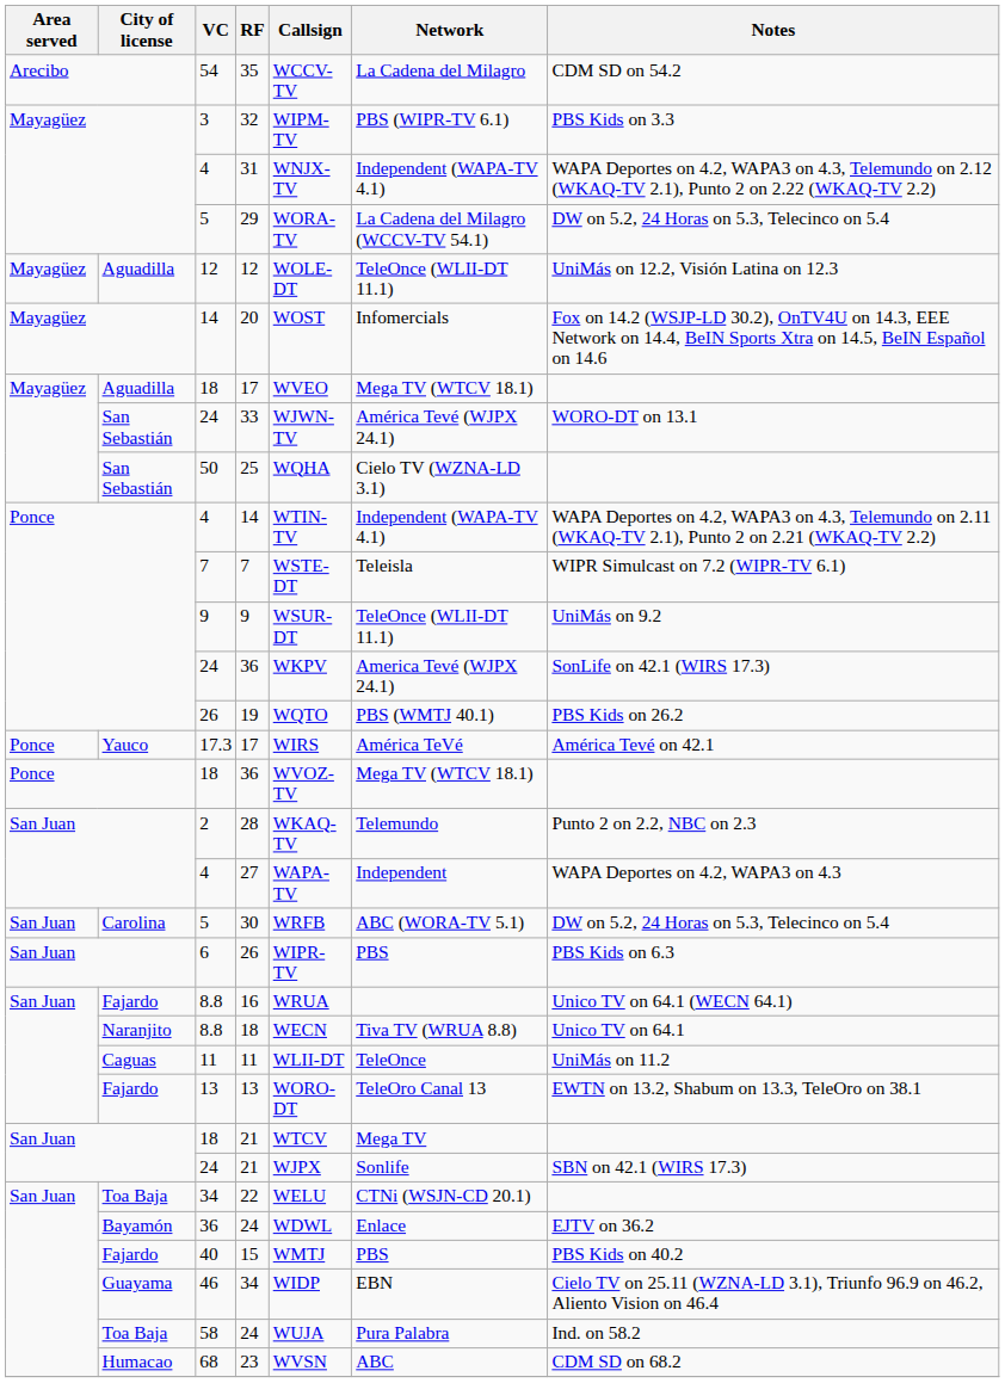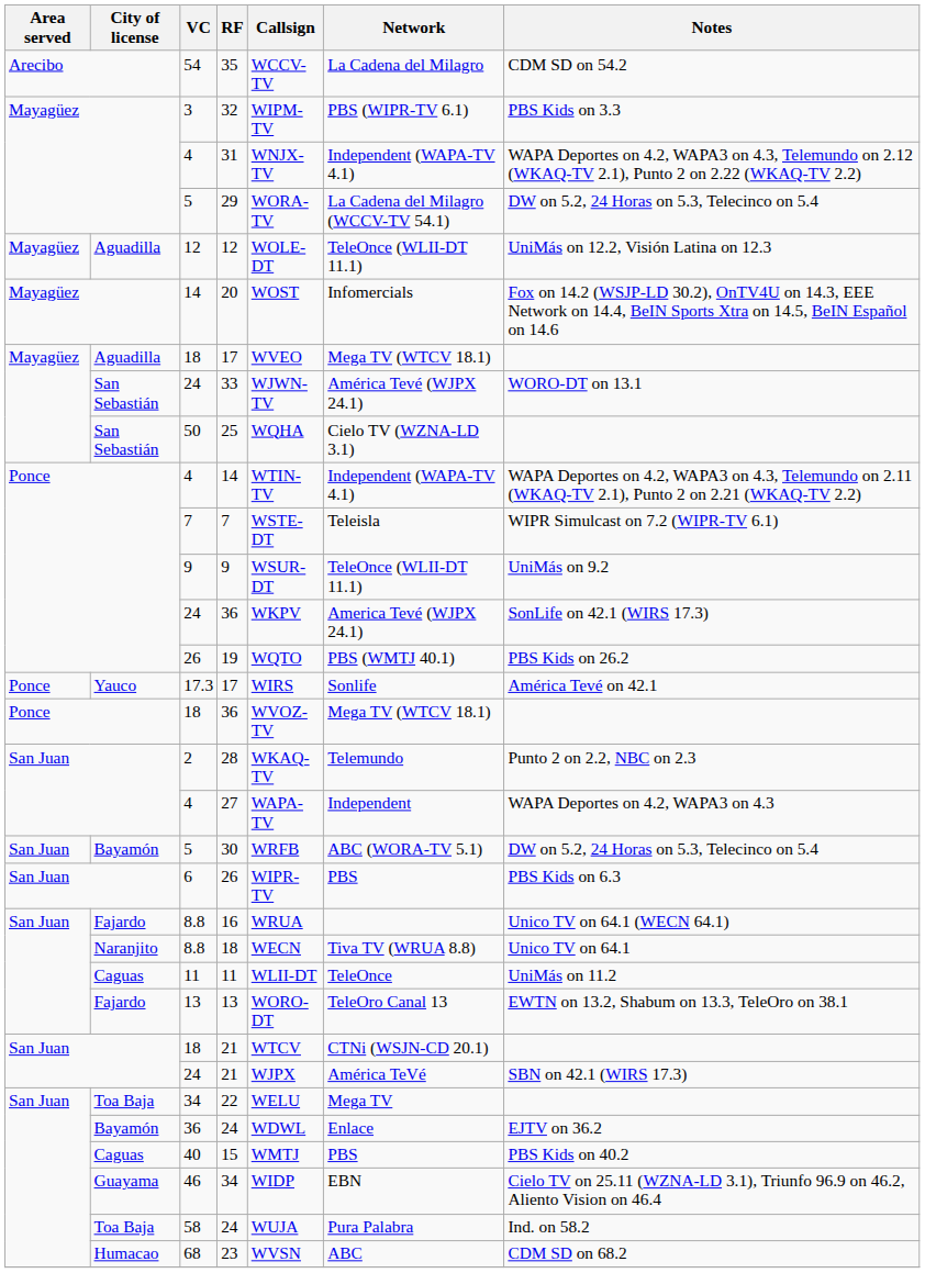17.3 / 17 | Network: América TeVé -> Sonlife
30 | City of license: Carolina -> Bayamón
18 / 21 | Network: Mega TV -> CTNi (WSJN-CD 20.1)
24 / 21 | Network: Sonlife -> América TeVé
22 | Network: CTNi (WSJN-CD 20.1) -> Mega TV
15 | City of license: Fajardo -> Caguas
